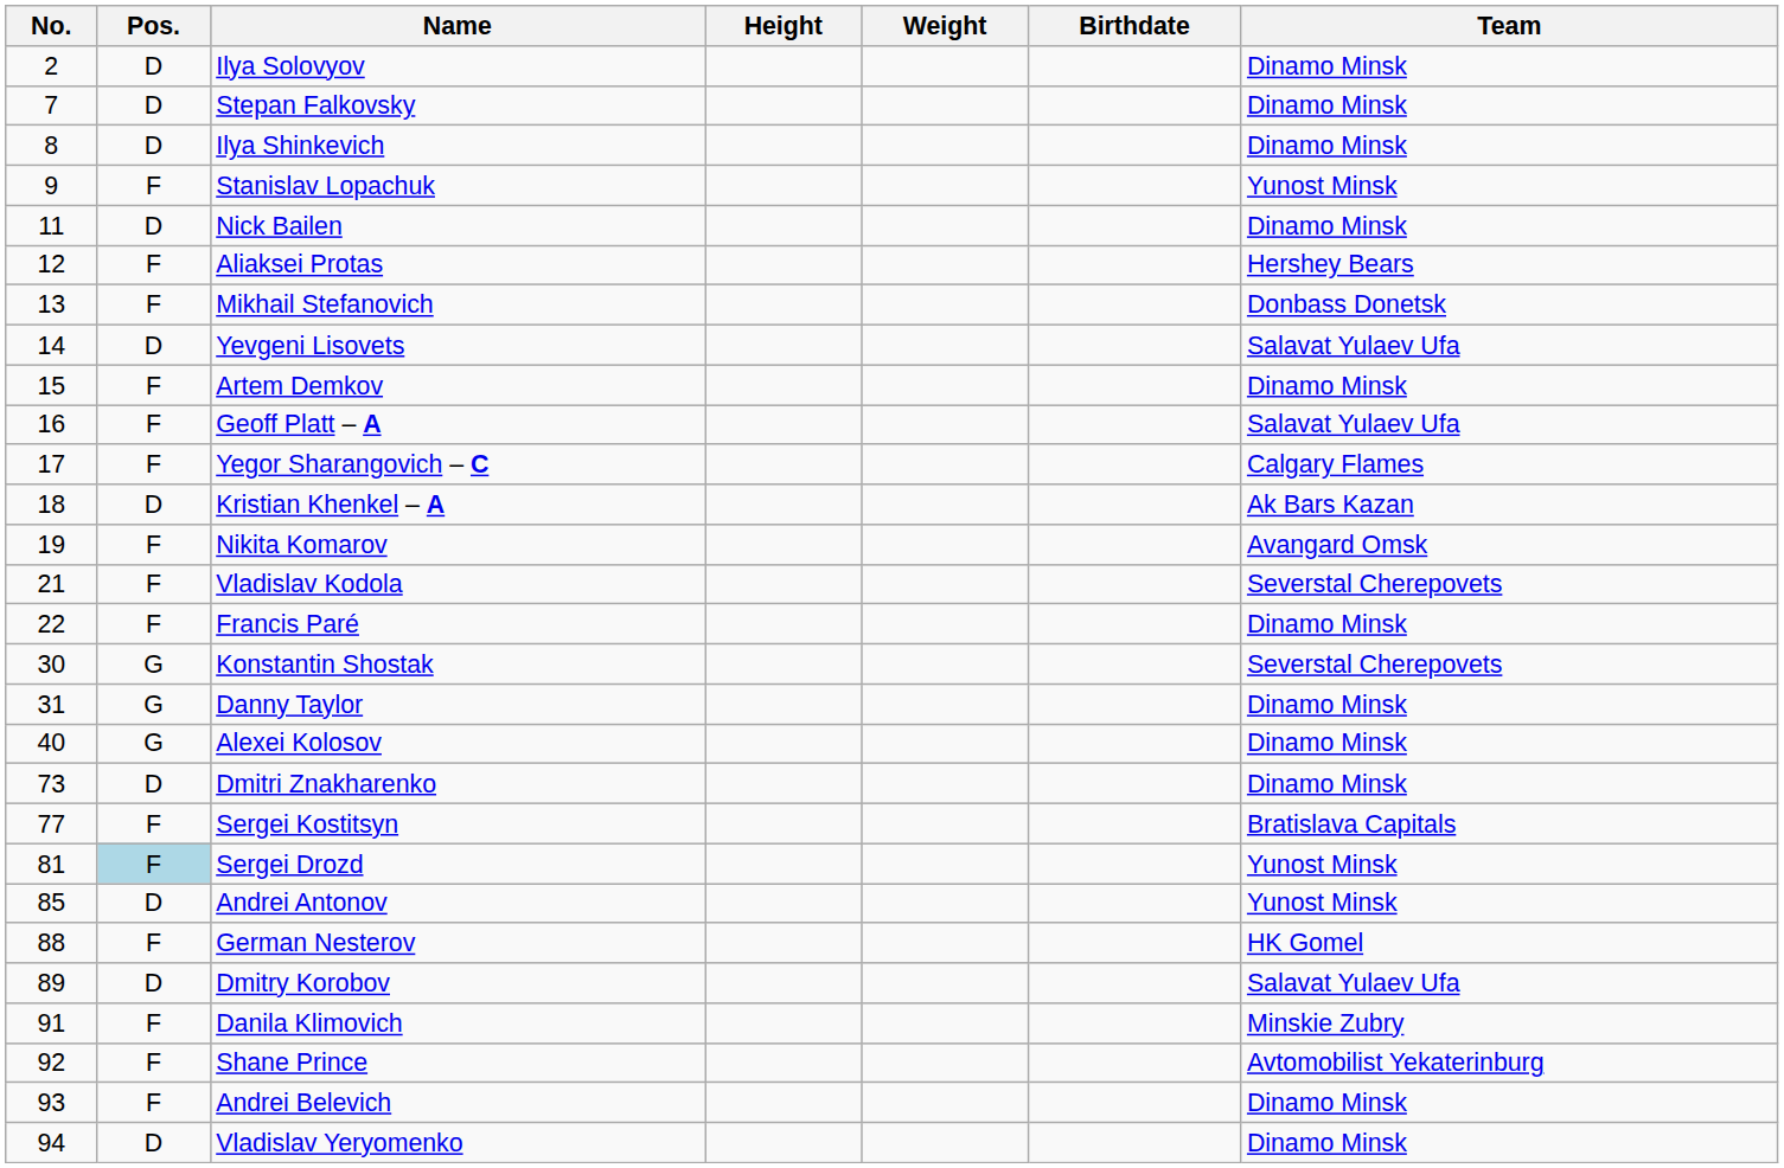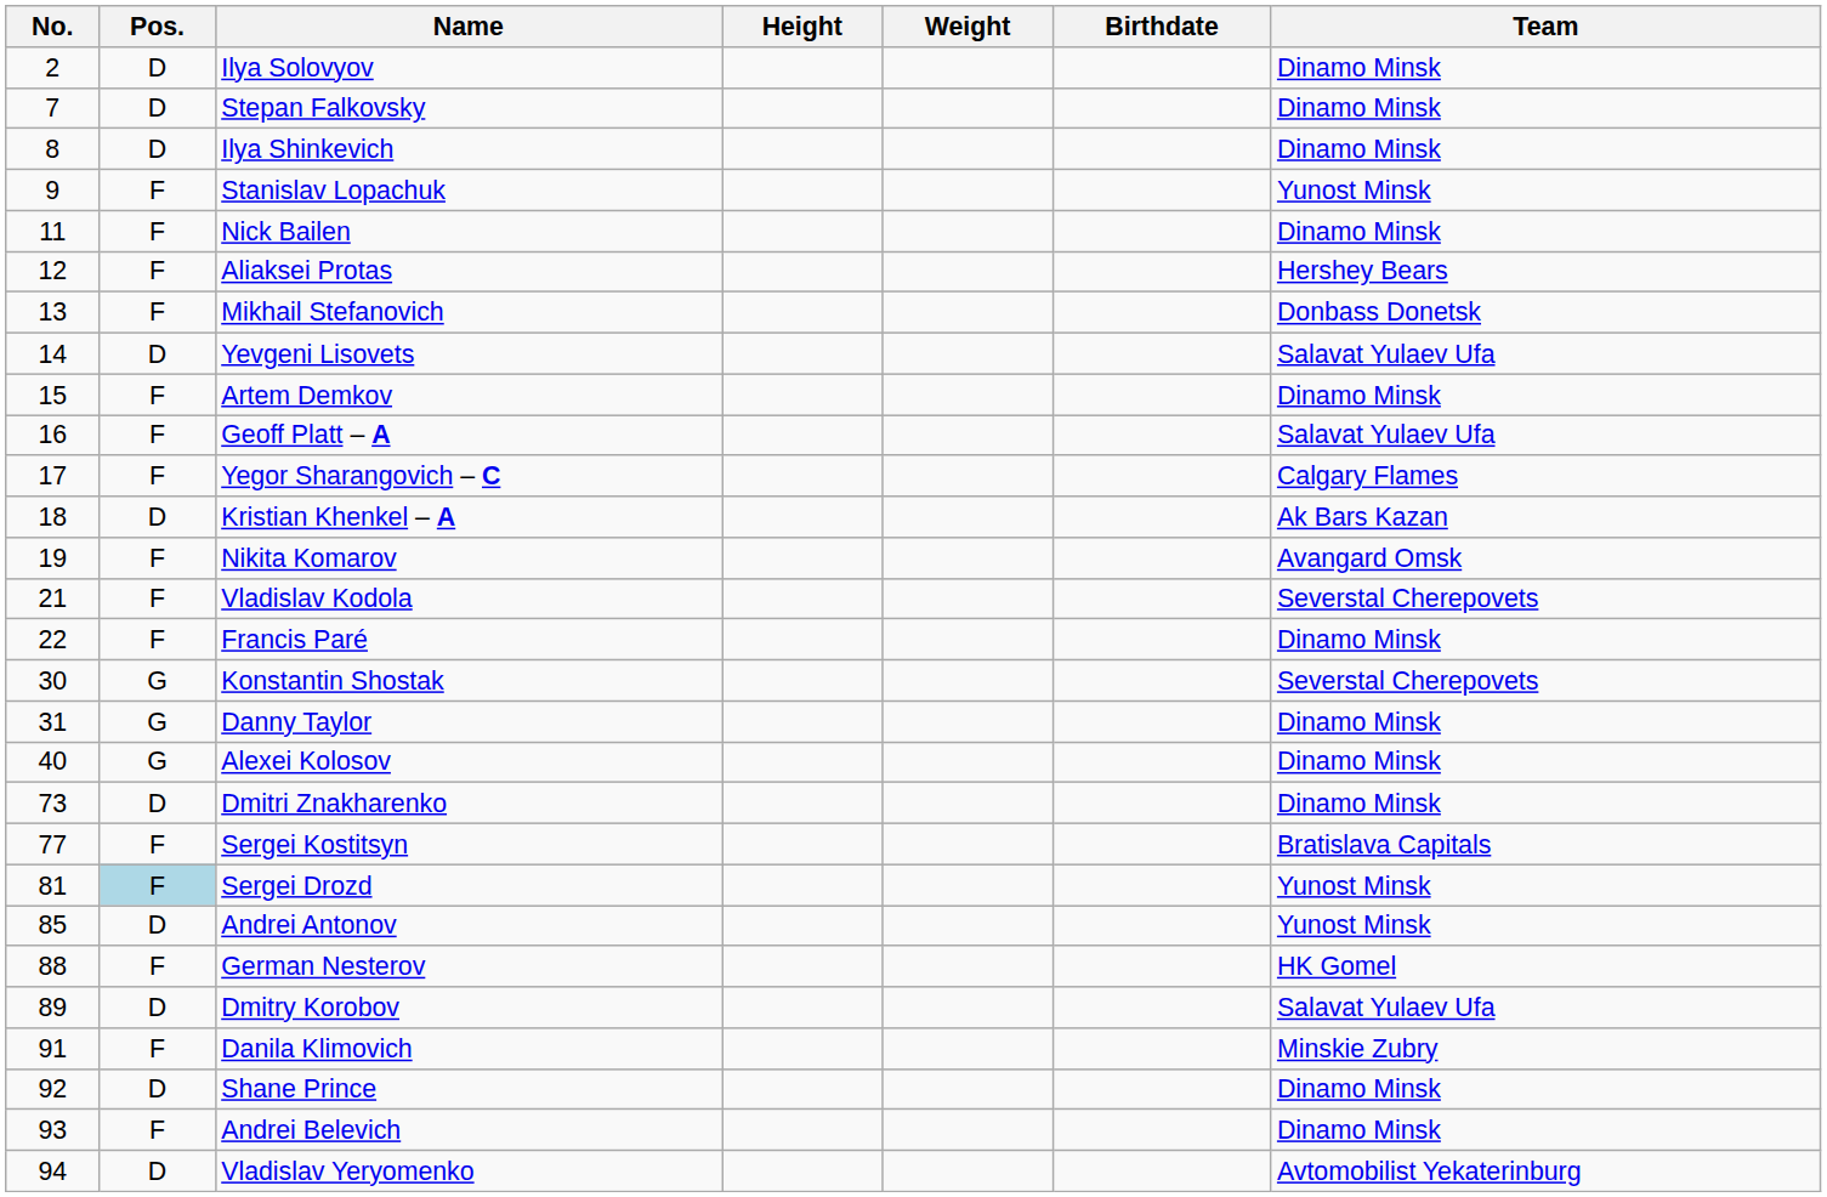Nick Bailen | Pos.: D -> F
Shane Prince | Pos.: F -> D
Shane Prince | Team: Avtomobilist Yekaterinburg -> Dinamo Minsk
Vladislav Yeryomenko | Team: Dinamo Minsk -> Avtomobilist Yekaterinburg
